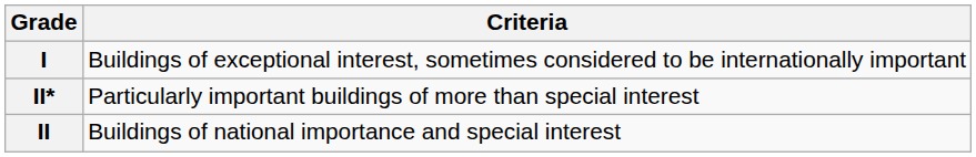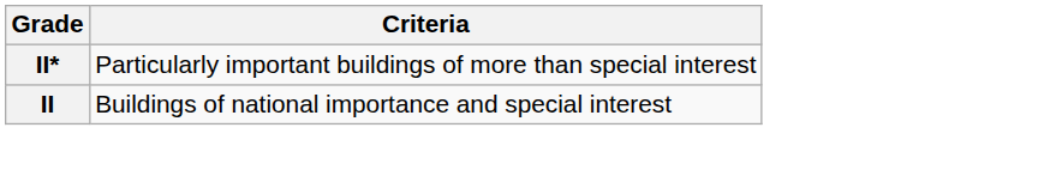- row: I | Buildings of exceptional interest, sometimes considered to be internationally important
